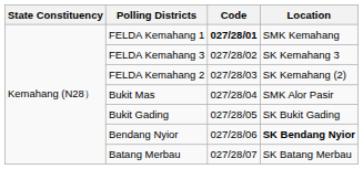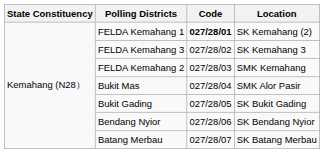FELDA Kemahang 1 | Location: SMK Kemahang -> SK Kemahang (2)
FELDA Kemahang 2 | Location: SK Kemahang (2) -> SMK Kemahang
Bendang Nyior | Location: bold -> normal
